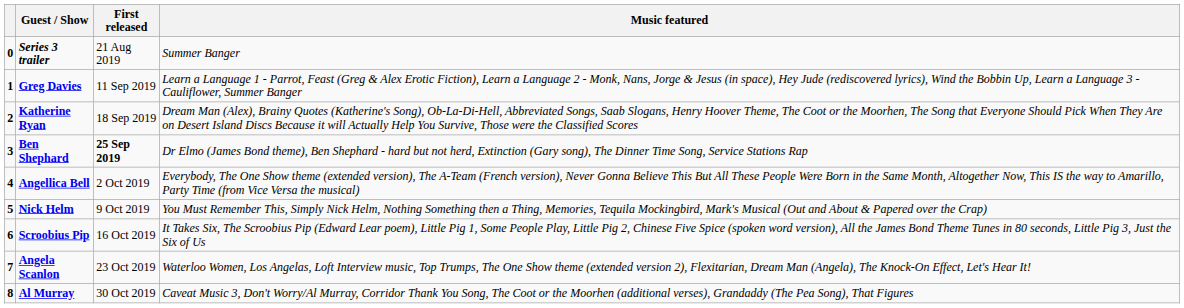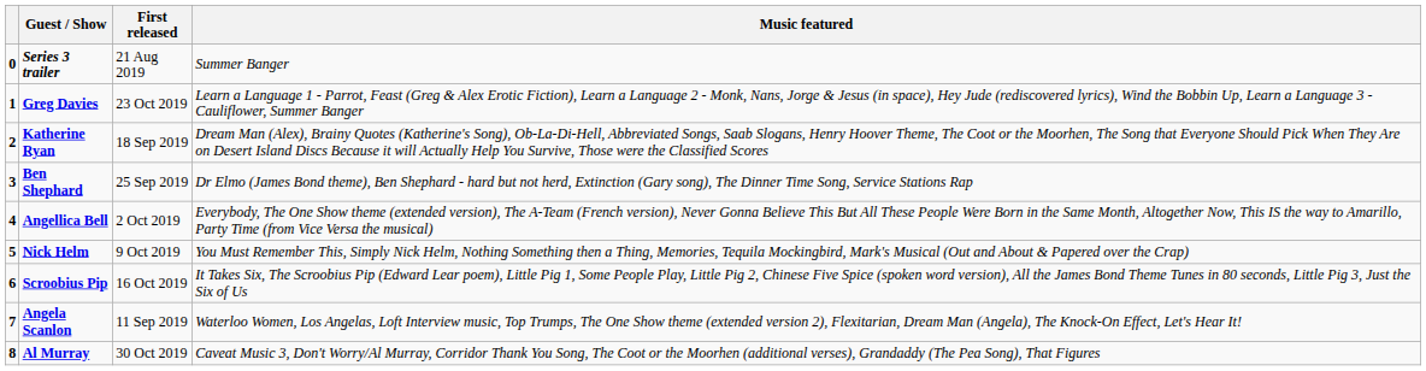Greg Davies | First released: 11 Sep 2019 -> 23 Oct 2019
Ben Shephard | First released: bold -> normal
Angela Scanlon | First released: 23 Oct 2019 -> 11 Sep 2019
